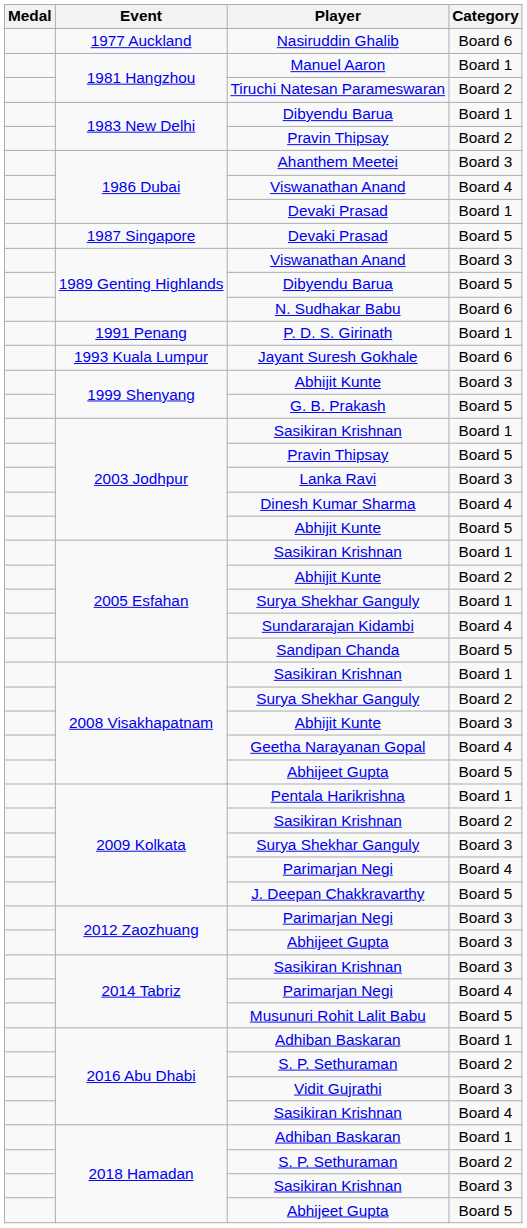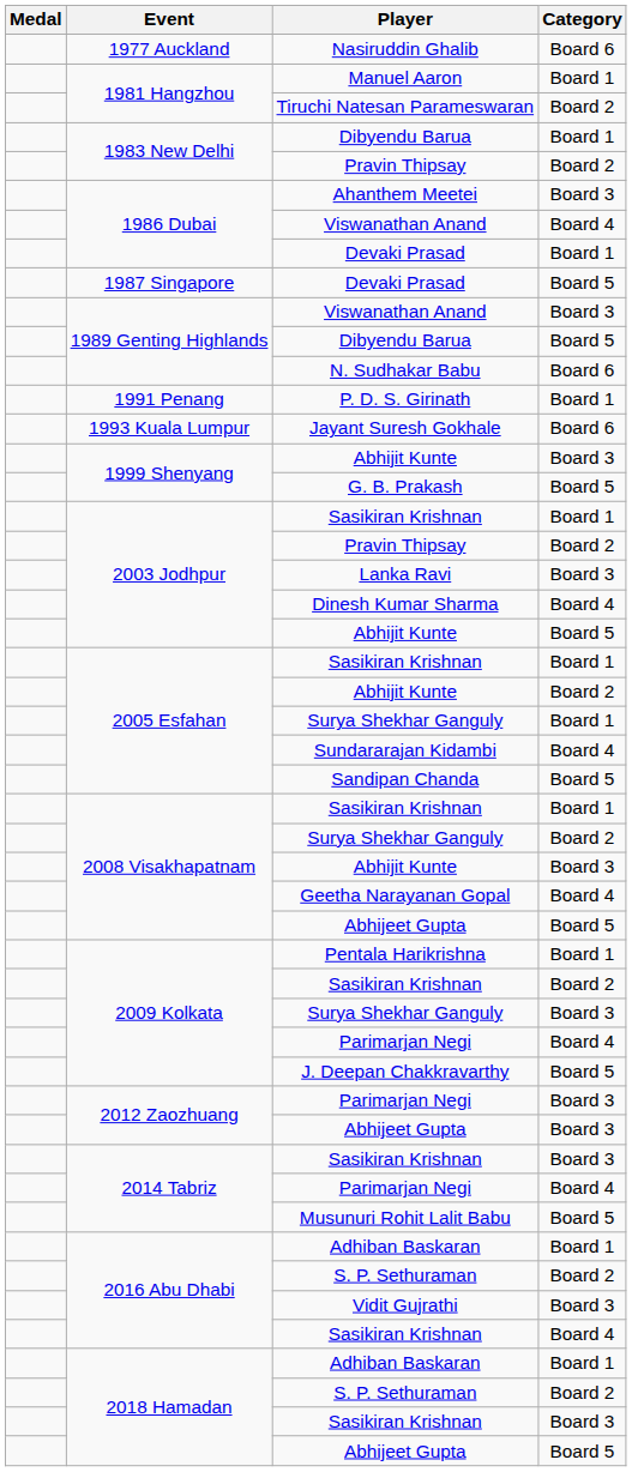2003 Jodhpur / Pravin Thipsay | Category: Board 5 -> Board 2
